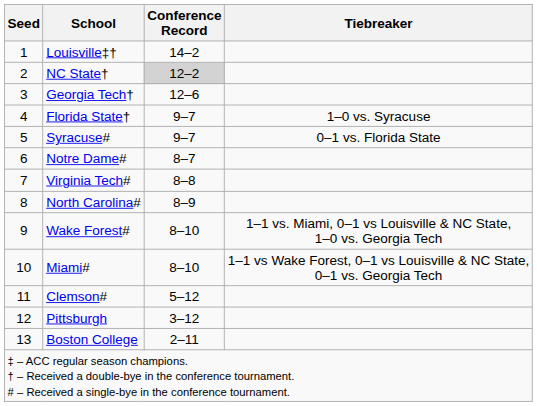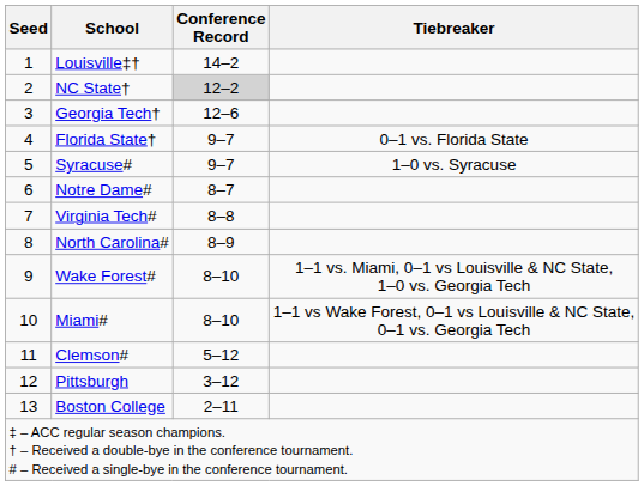Florida State† | Tiebreaker: 1–0 vs. Syracuse -> 0–1 vs. Florida State
Syracuse# | Tiebreaker: 0–1 vs. Florida State -> 1–0 vs. Syracuse
